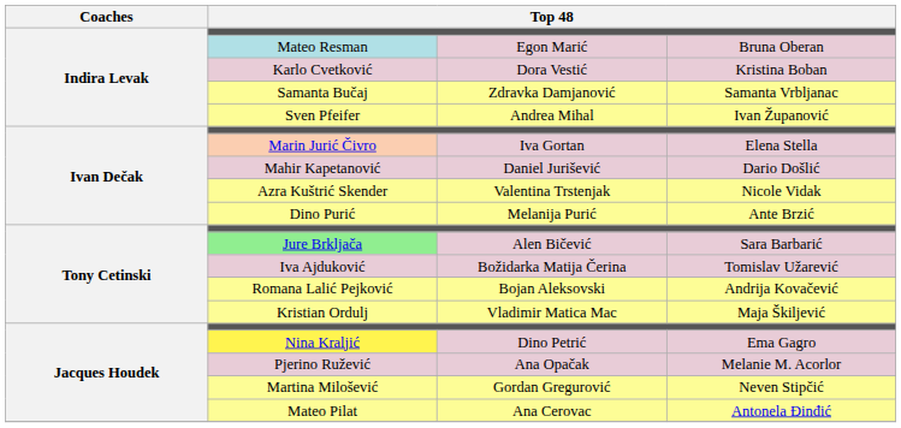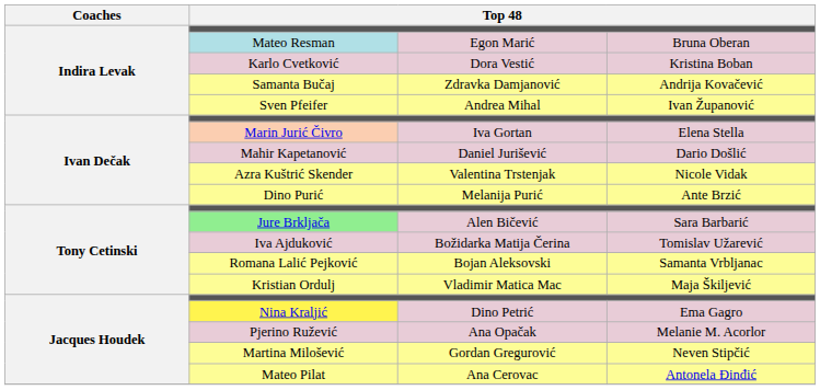Samanta Bučaj | column 4: Samanta Vrbljanac -> Andrija Kovačević
Romana Lalić Pejković | column 4: Andrija Kovačević -> Samanta Vrbljanac
